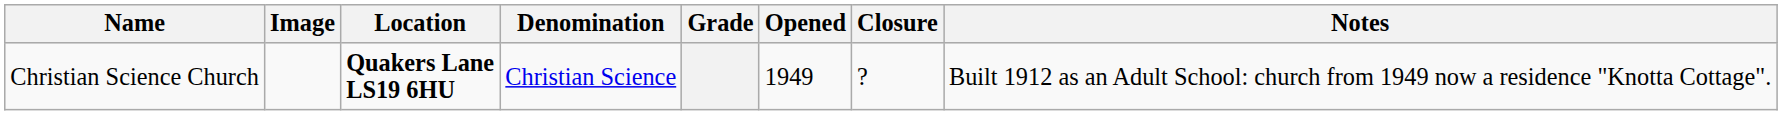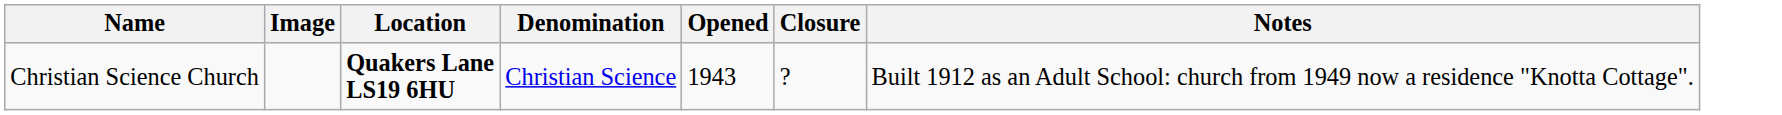- column: Grade
Christian Science Church | Opened: 1949 -> 1943
